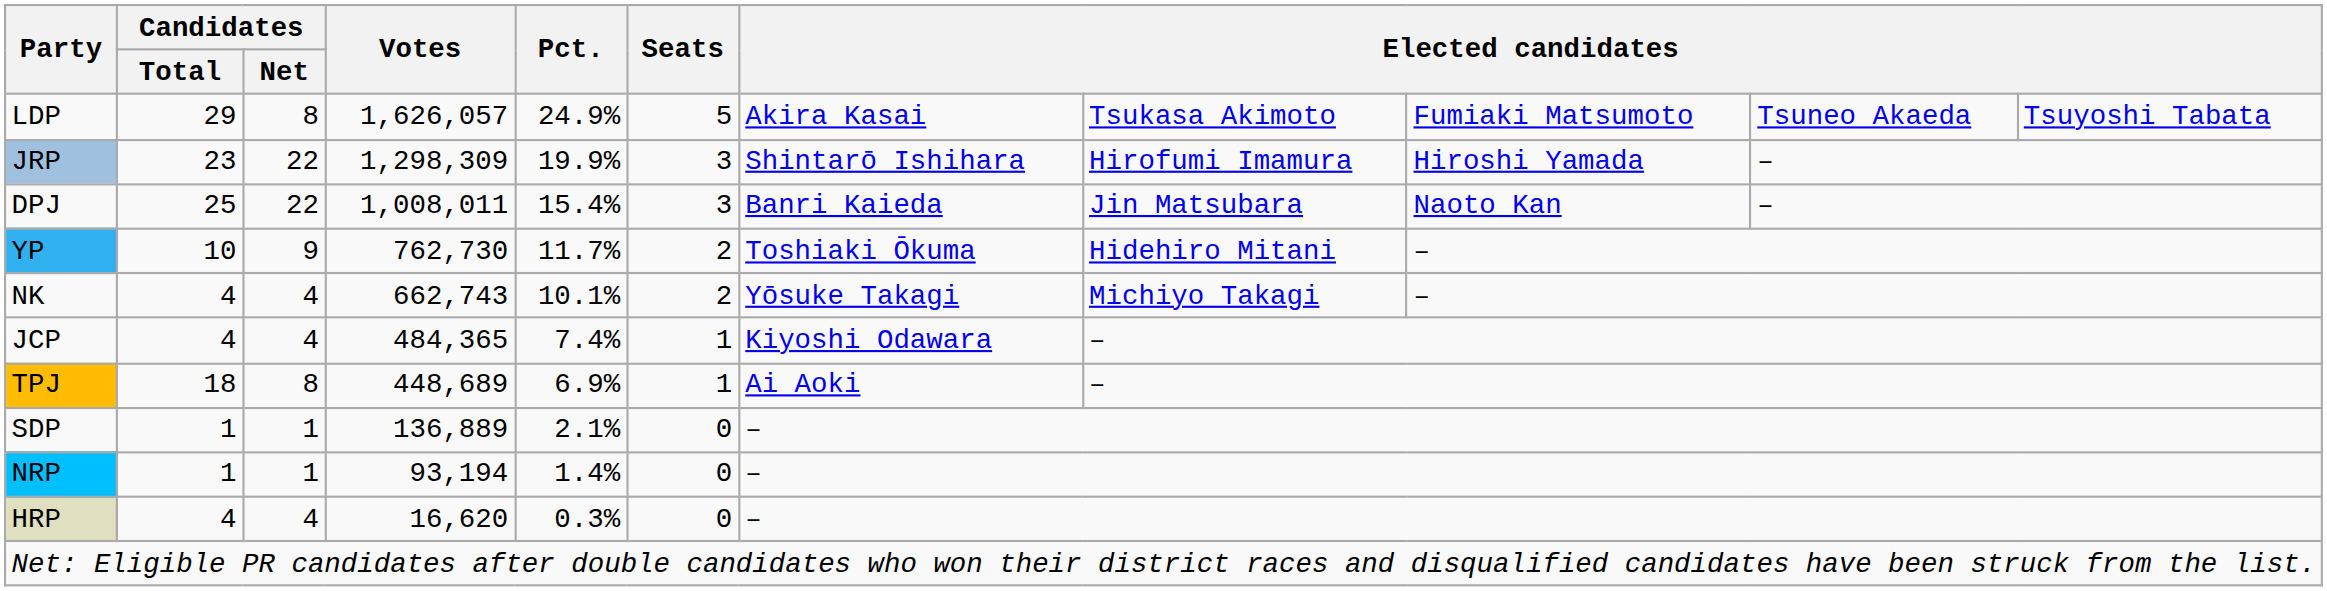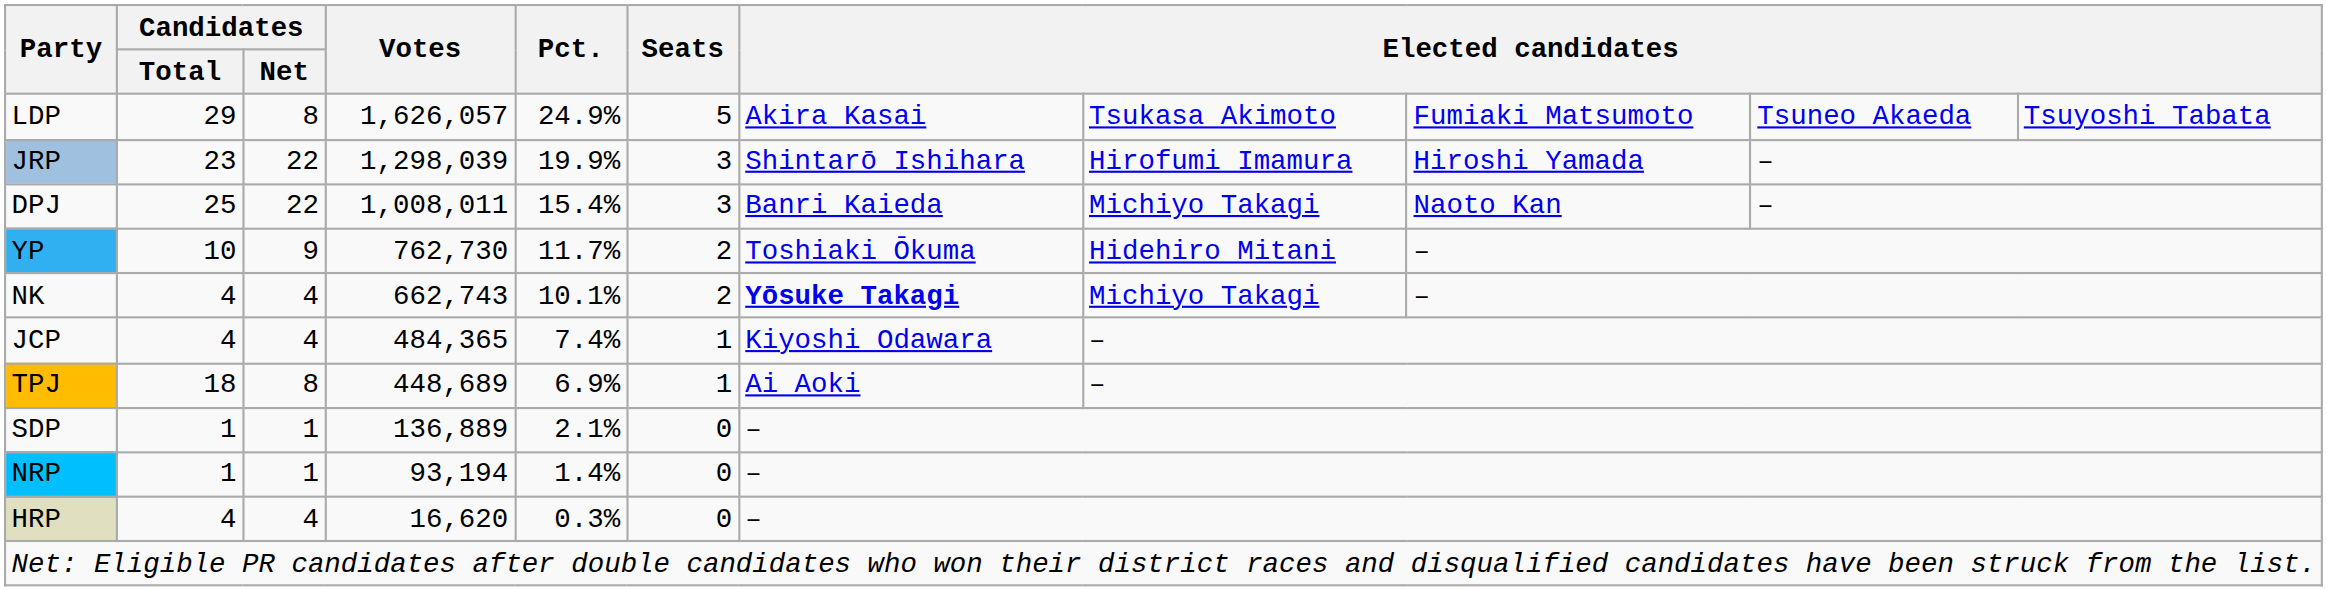JRP | Votes: 1,298,309 -> 1,298,039
DPJ | column 8: Jin Matsubara -> Michiyo Takagi
NK | column 7: normal -> bold
